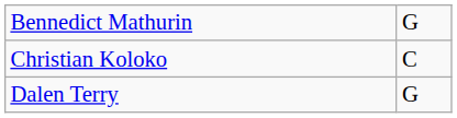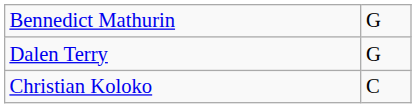rows swapped: Dalen Terry <-> Christian Koloko
